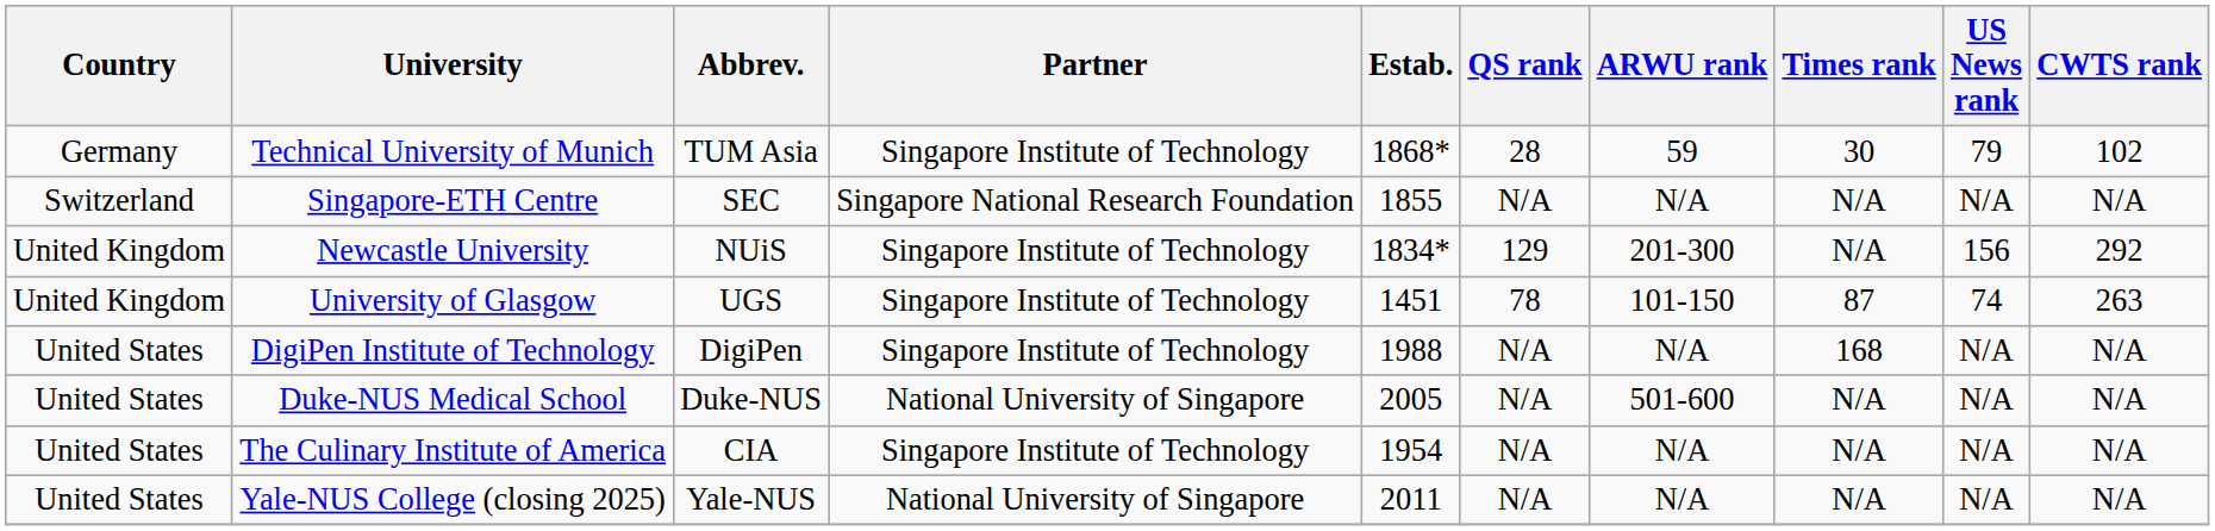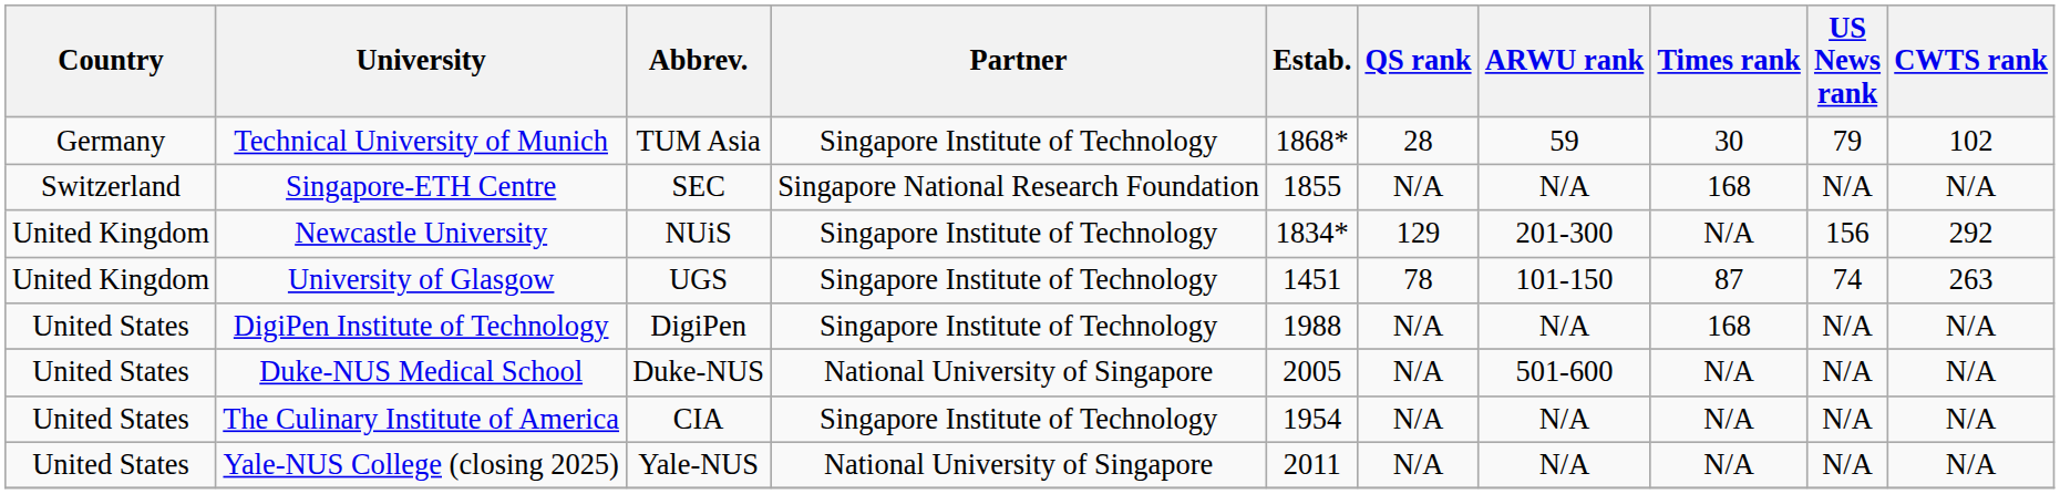Singapore-ETH Centre | Times rank: N/A -> 168
